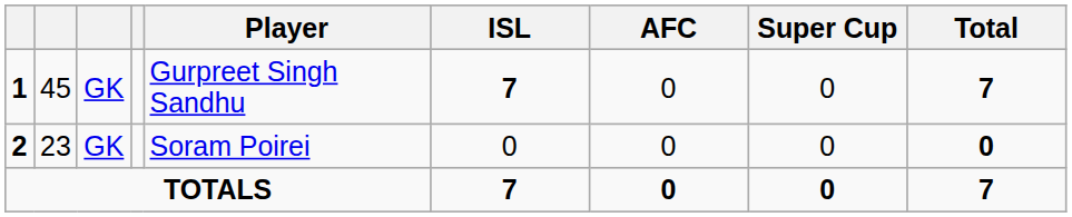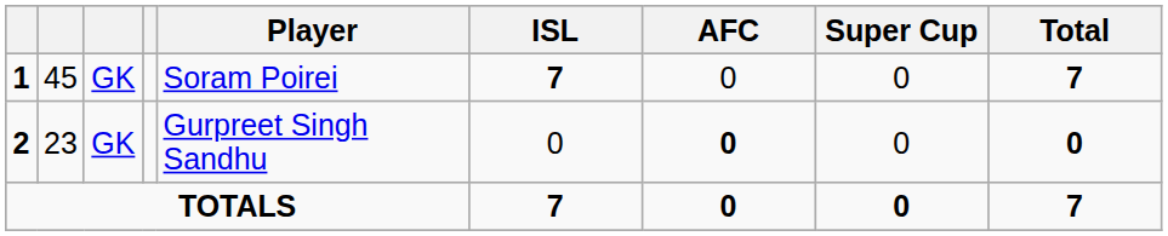1 | Player: Gurpreet Singh Sandhu -> Soram Poirei
2 | Player: Soram Poirei -> Gurpreet Singh Sandhu
2 | AFC: normal -> bold
